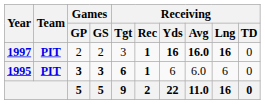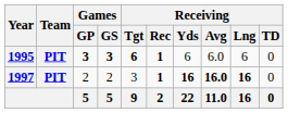rows swapped: 1995 <-> 1997
